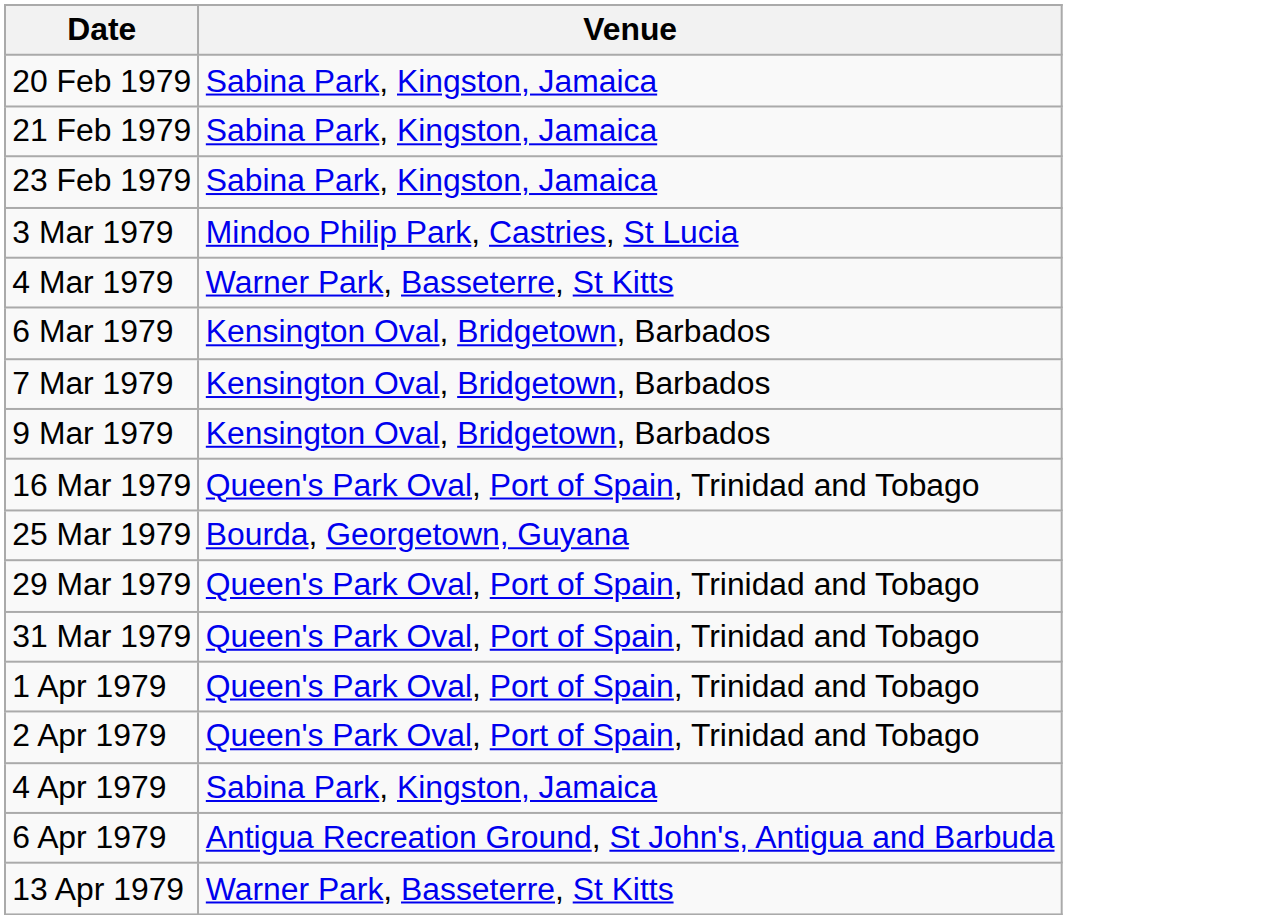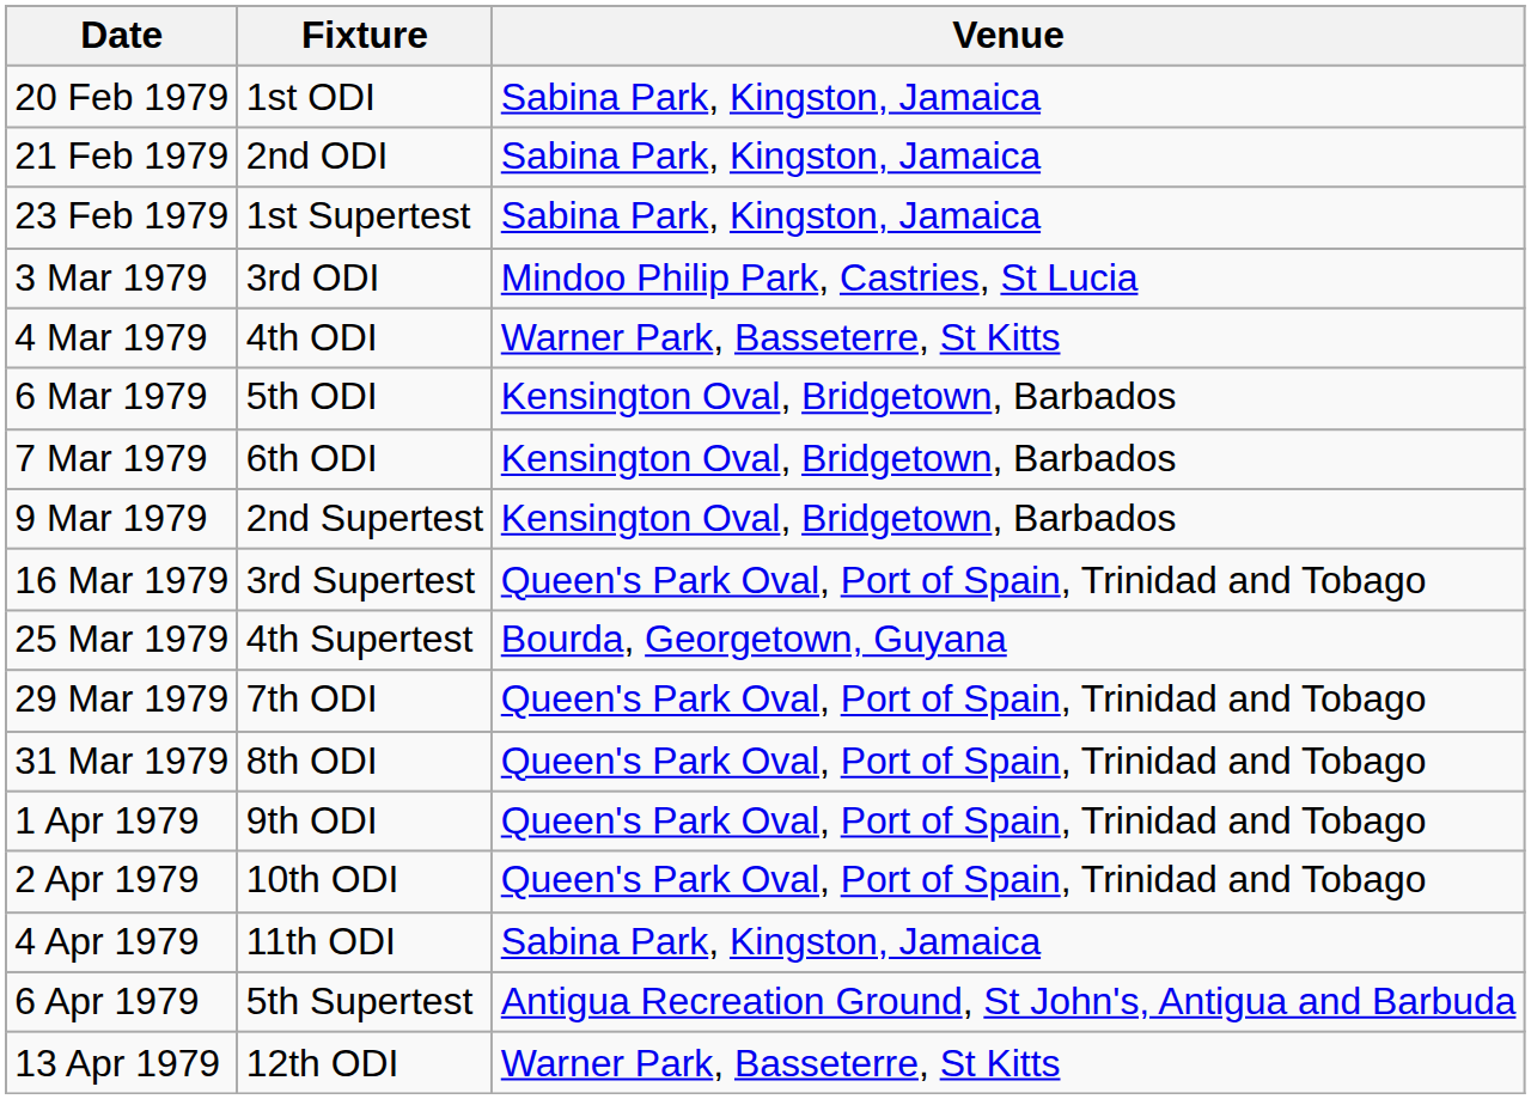+ column: Fixture | 1st ODI | 2nd ODI | 1st Supertest | 3rd ODI | 4th ODI | 5th ODI | 6th ODI | 2nd Supertest | 3rd Supertest | 4th Supertest | 7th ODI | 8th ODI | 9th ODI | 10th ODI | 11th ODI | 5th Supertest | 12th ODI
